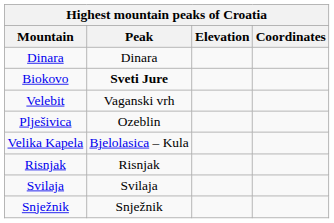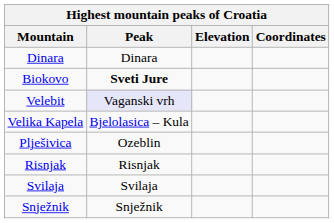Velebit | Peak: no background -> lavender background
rows swapped: Plješivica <-> Velika Kapela
